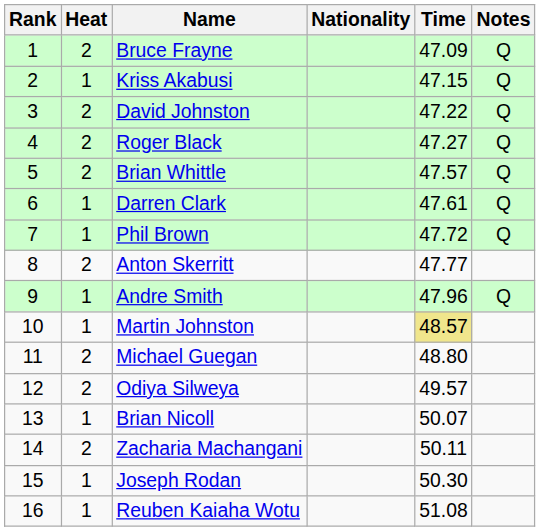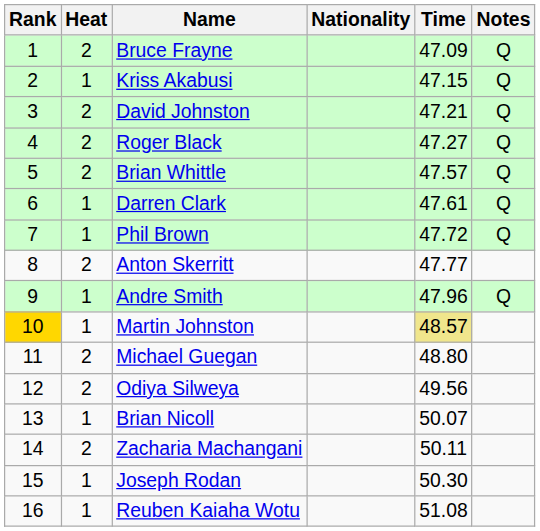David Johnston | Time: 47.22 -> 47.21
Martin Johnston | Rank: no background -> gold background
Odiya Silweya | Time: 49.57 -> 49.56
